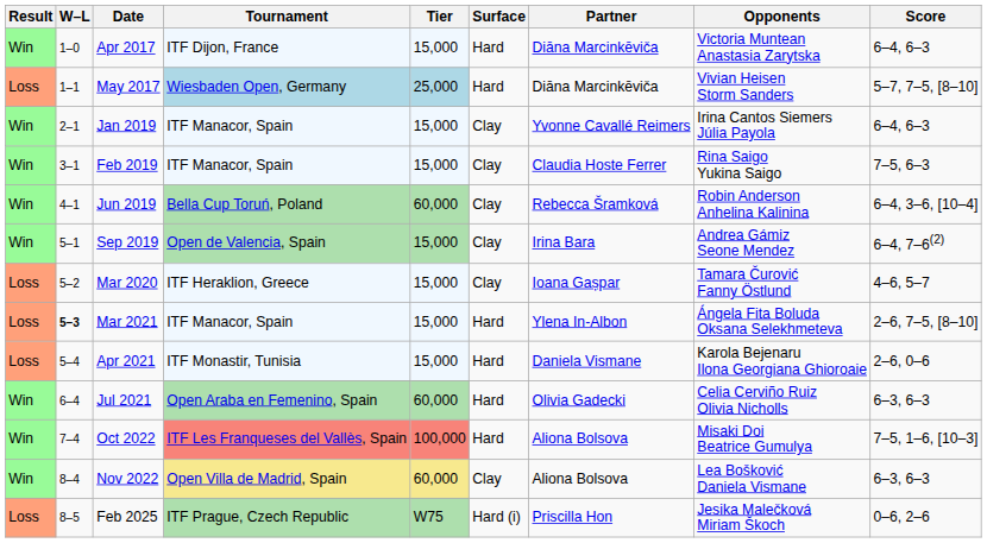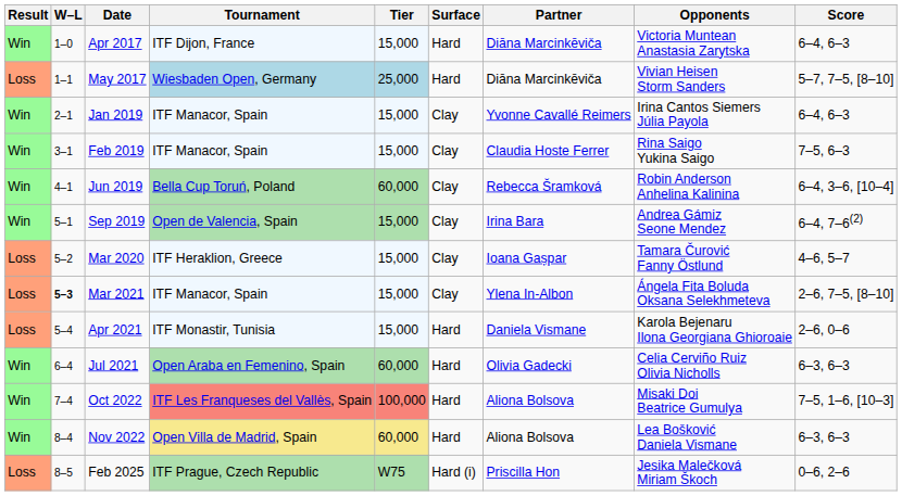Mar 2021 | Surface: Hard -> Clay
Nov 2022 | Surface: Clay -> Hard
